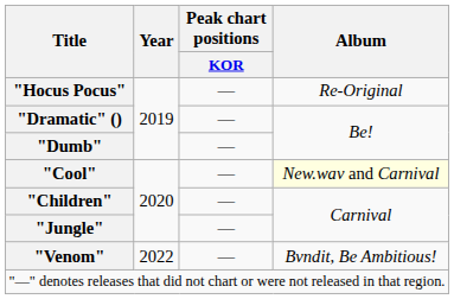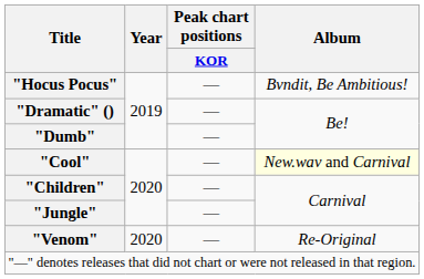"Hocus Pocus" | Album: Re-Original -> Bvndit, Be Ambitious!
"Venom" | Year: 2022 -> 2020
"Venom" | Album: Bvndit, Be Ambitious! -> Re-Original
